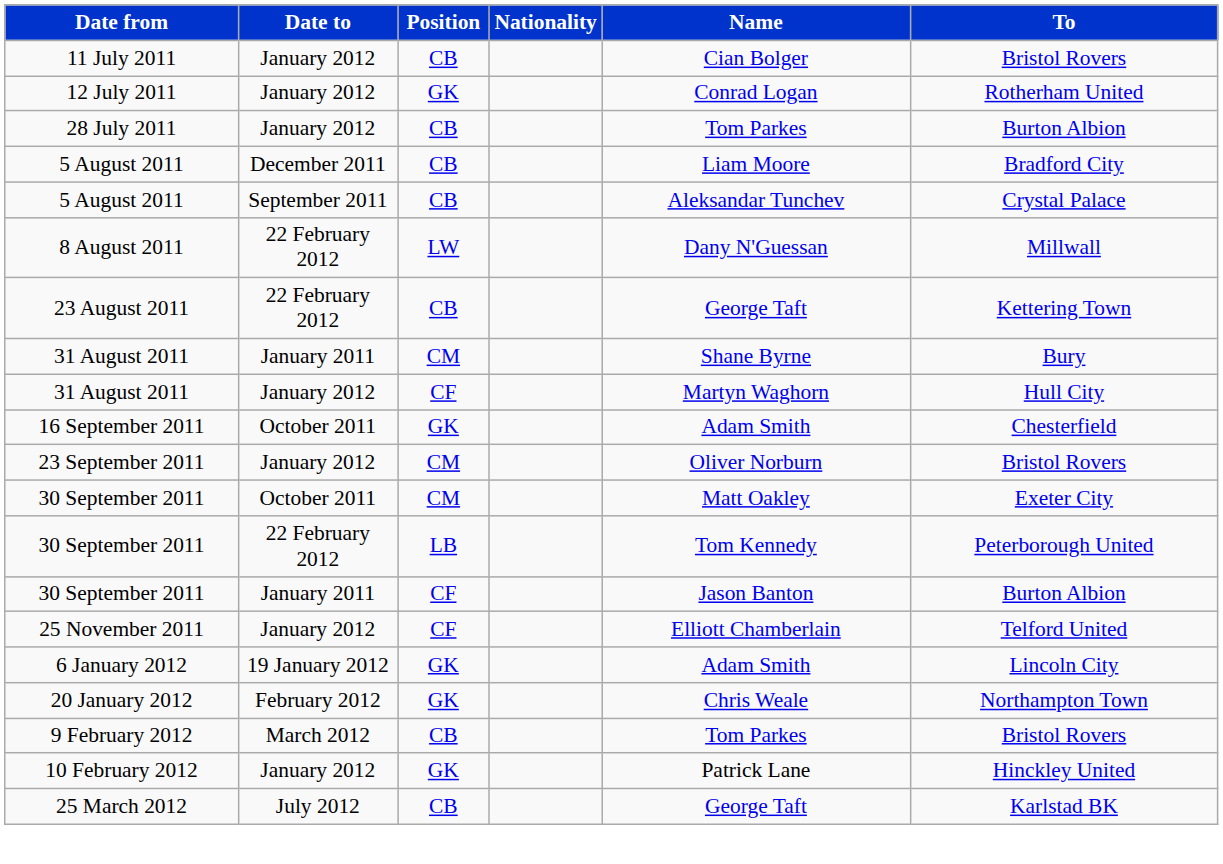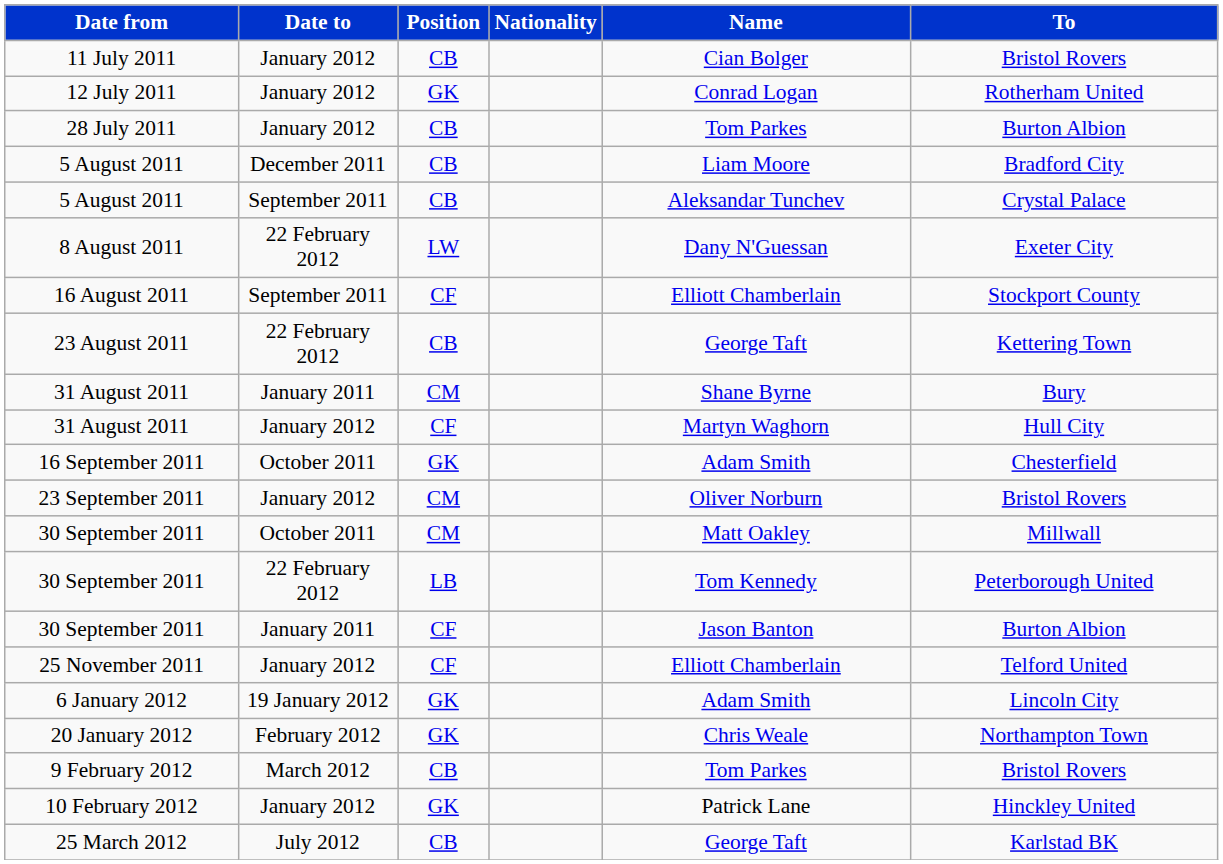8 August 2011 | To: Millwall -> Exeter City
+ row: 16 August 2011 | September 2011 | CF | Elliott Chamberlain | Stockport County
30 September 2011 / CM | To: Exeter City -> Millwall
